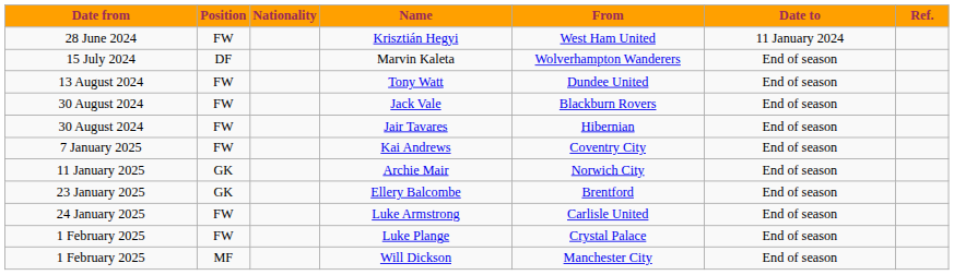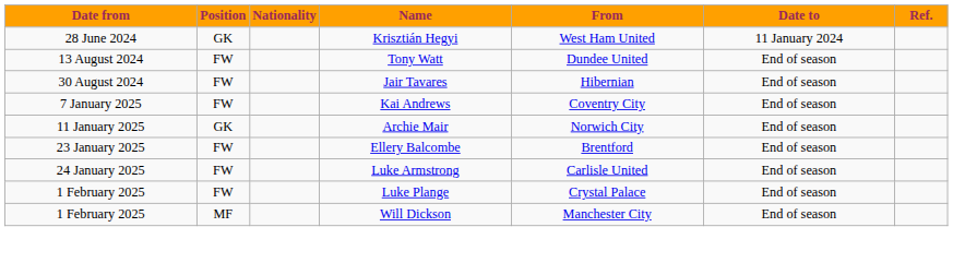Krisztián Hegyi | Position: FW -> GK
- row: 15 July 2024 | DF | Marvin Kaleta | Wolverhampton Wanderers | End of season
- row: 30 August 2024 | FW | Jack Vale | Blackburn Rovers | End of season
Ellery Balcombe | Position: GK -> FW
